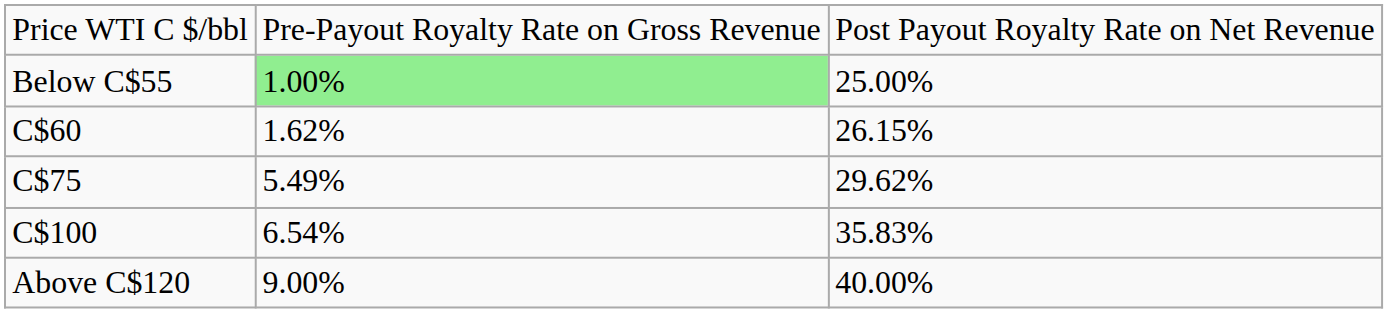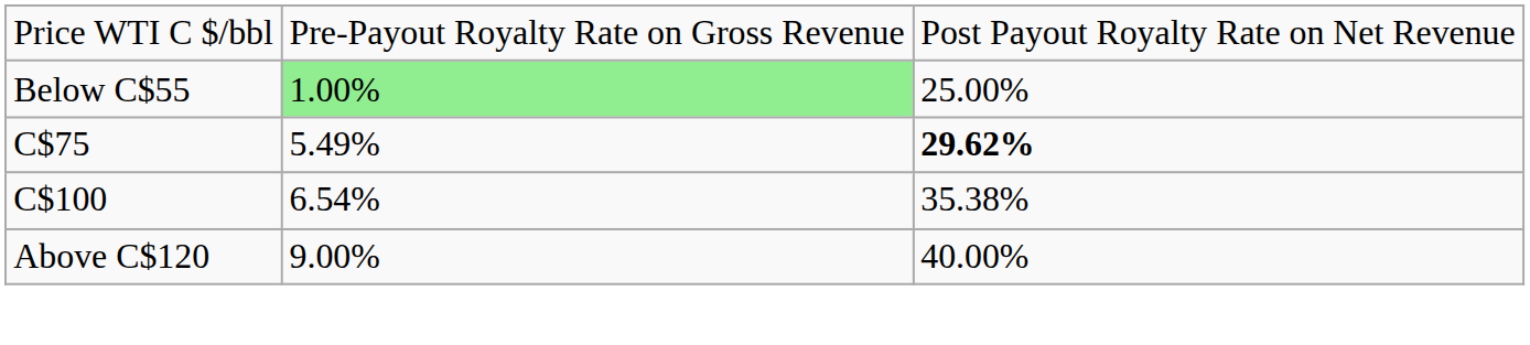- row: C$60 | 1.62% | 26.15%
C$75 | column 3: normal -> bold
C$100 | column 3: 35.83% -> 35.38%
